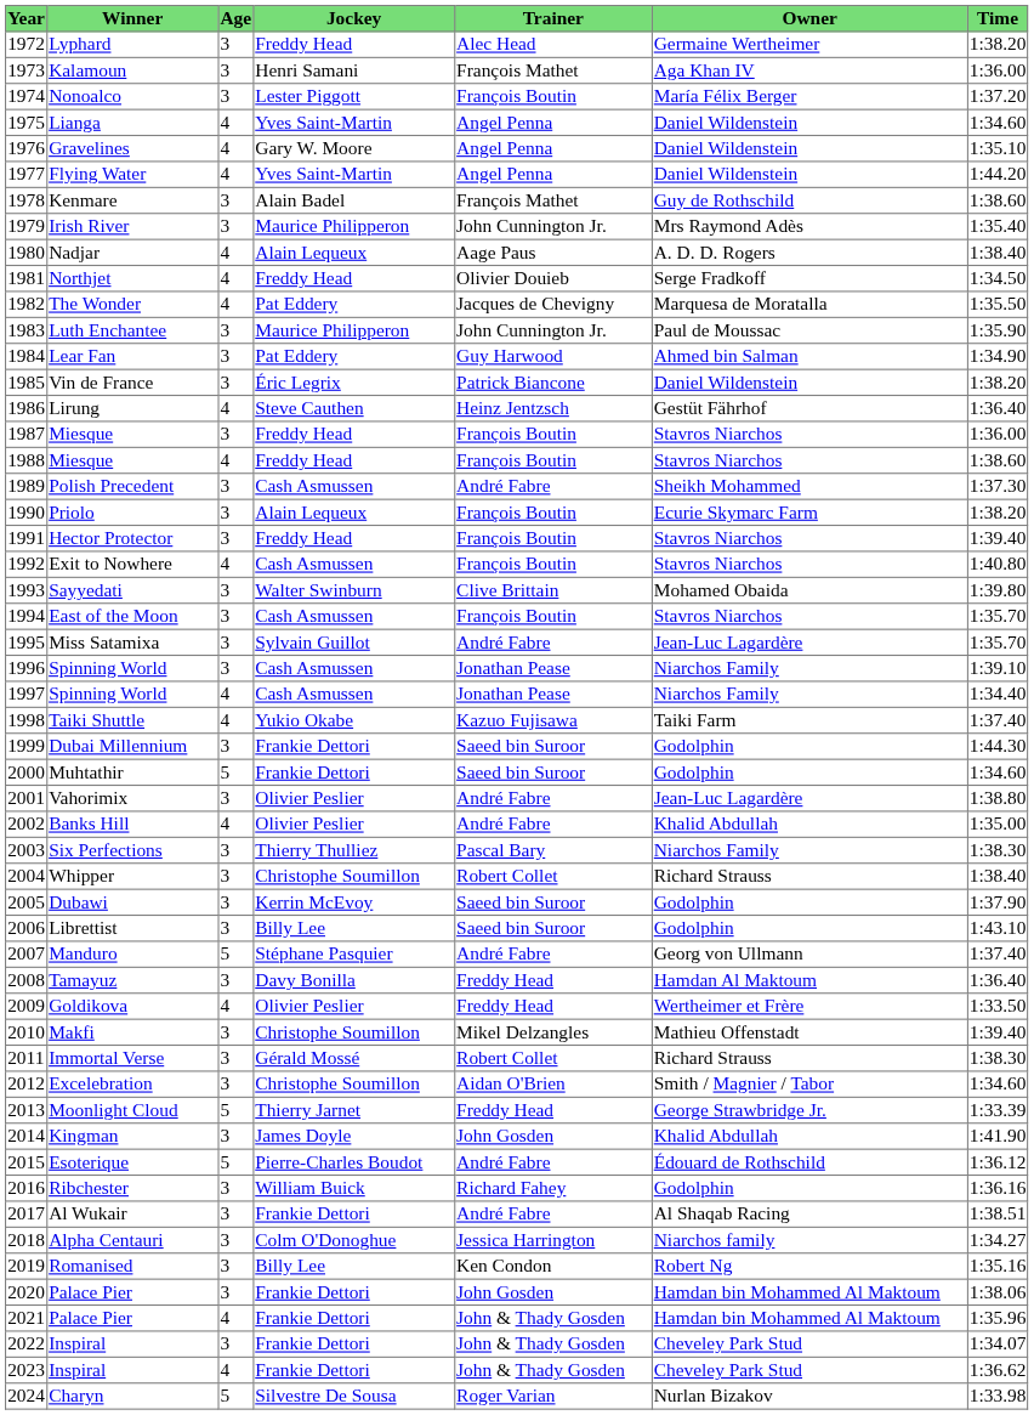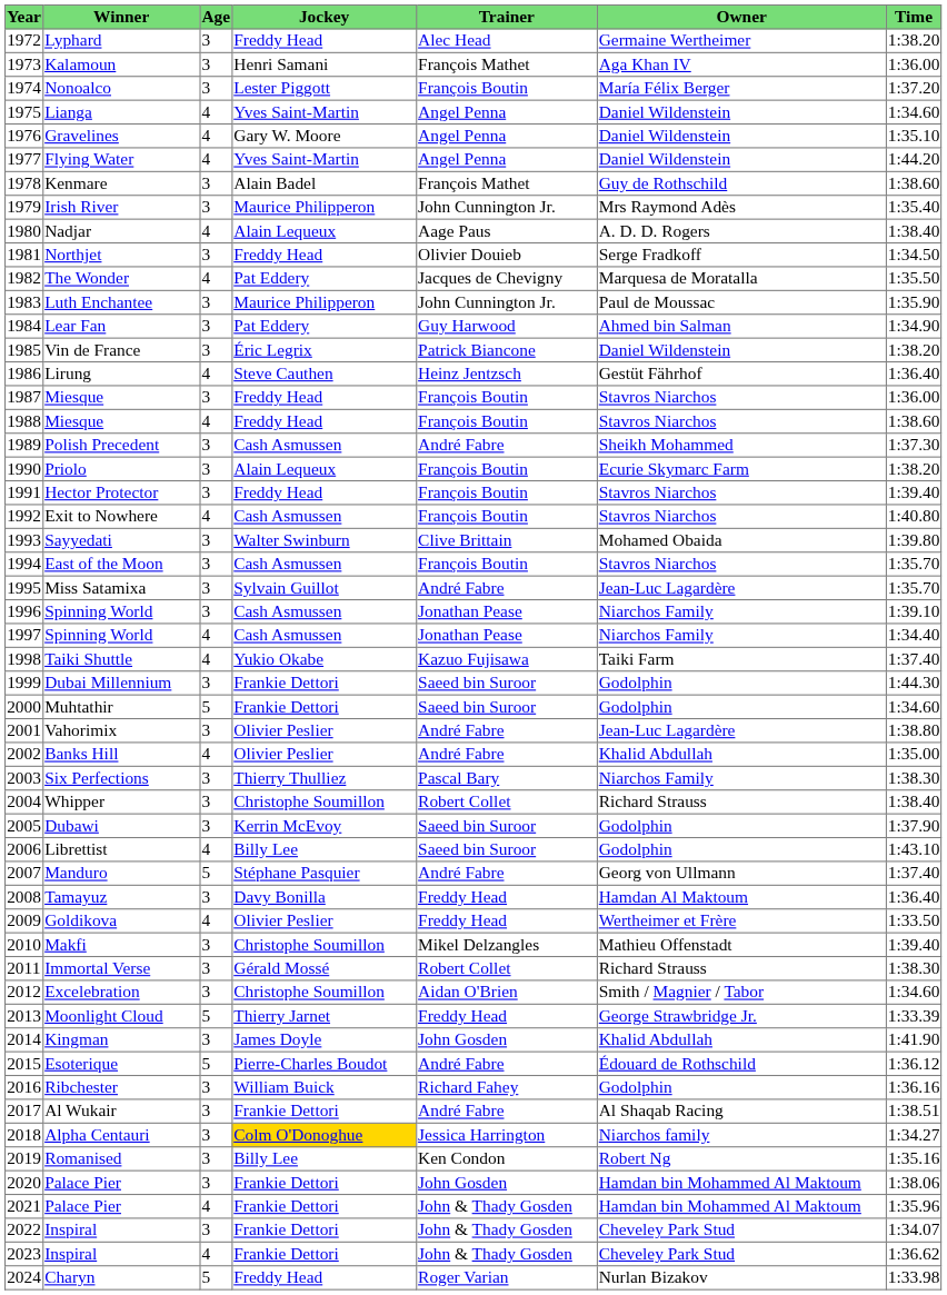Northjet | Age: 4 -> 3
Librettist | Age: 3 -> 4
Alpha Centauri | Jockey: no background -> gold background
Charyn | Jockey: Silvestre De Sousa -> Freddy Head
